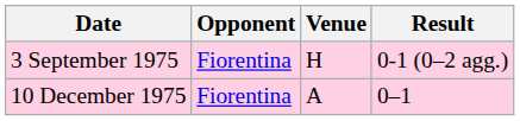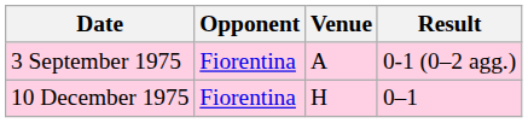3 September 1975 | Venue: H -> A
10 December 1975 | Venue: A -> H
